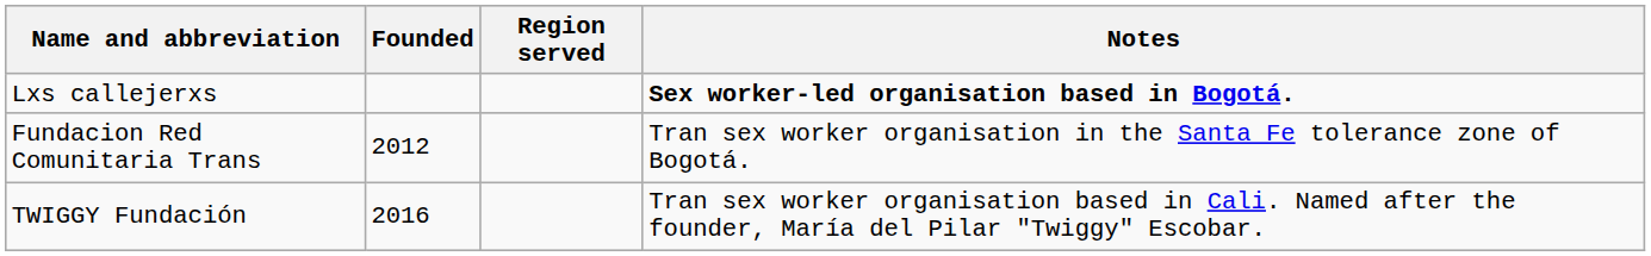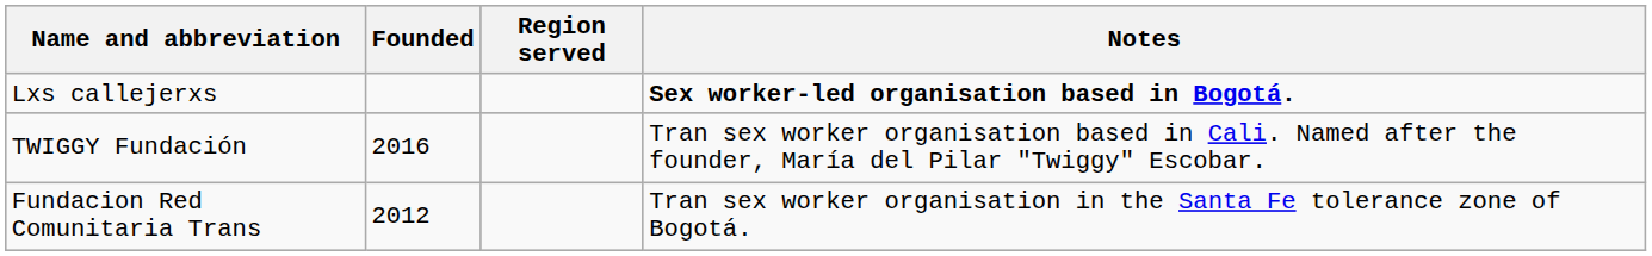rows swapped: Fundacion Red Comunitaria Trans <-> TWIGGY Fundación
